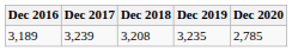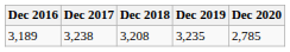3,189 | Dec 2017: 3,239 -> 3,238
